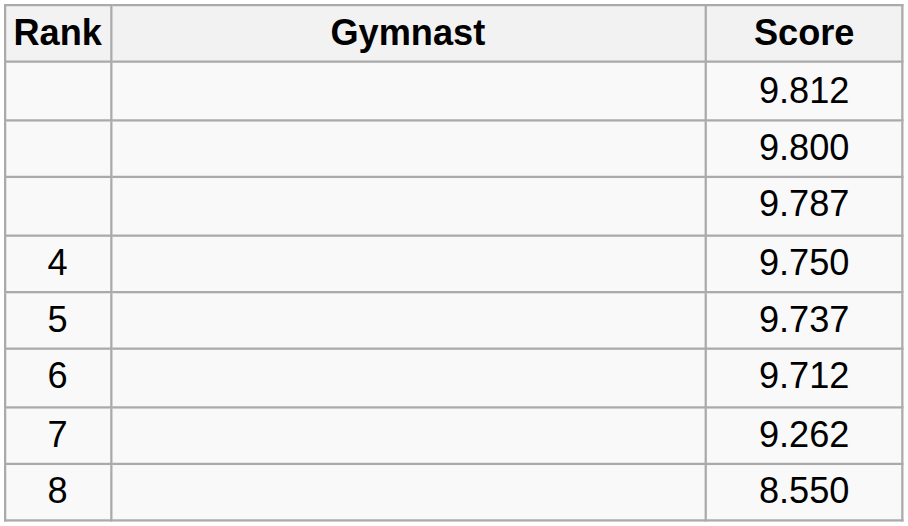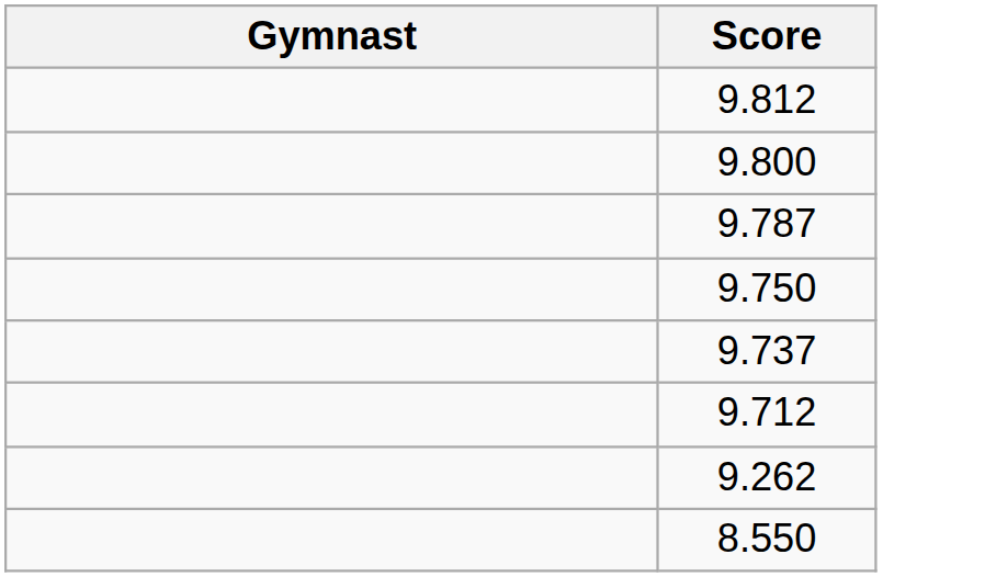- column: Rank | 4 | 5 | 6 | 7 | 8
